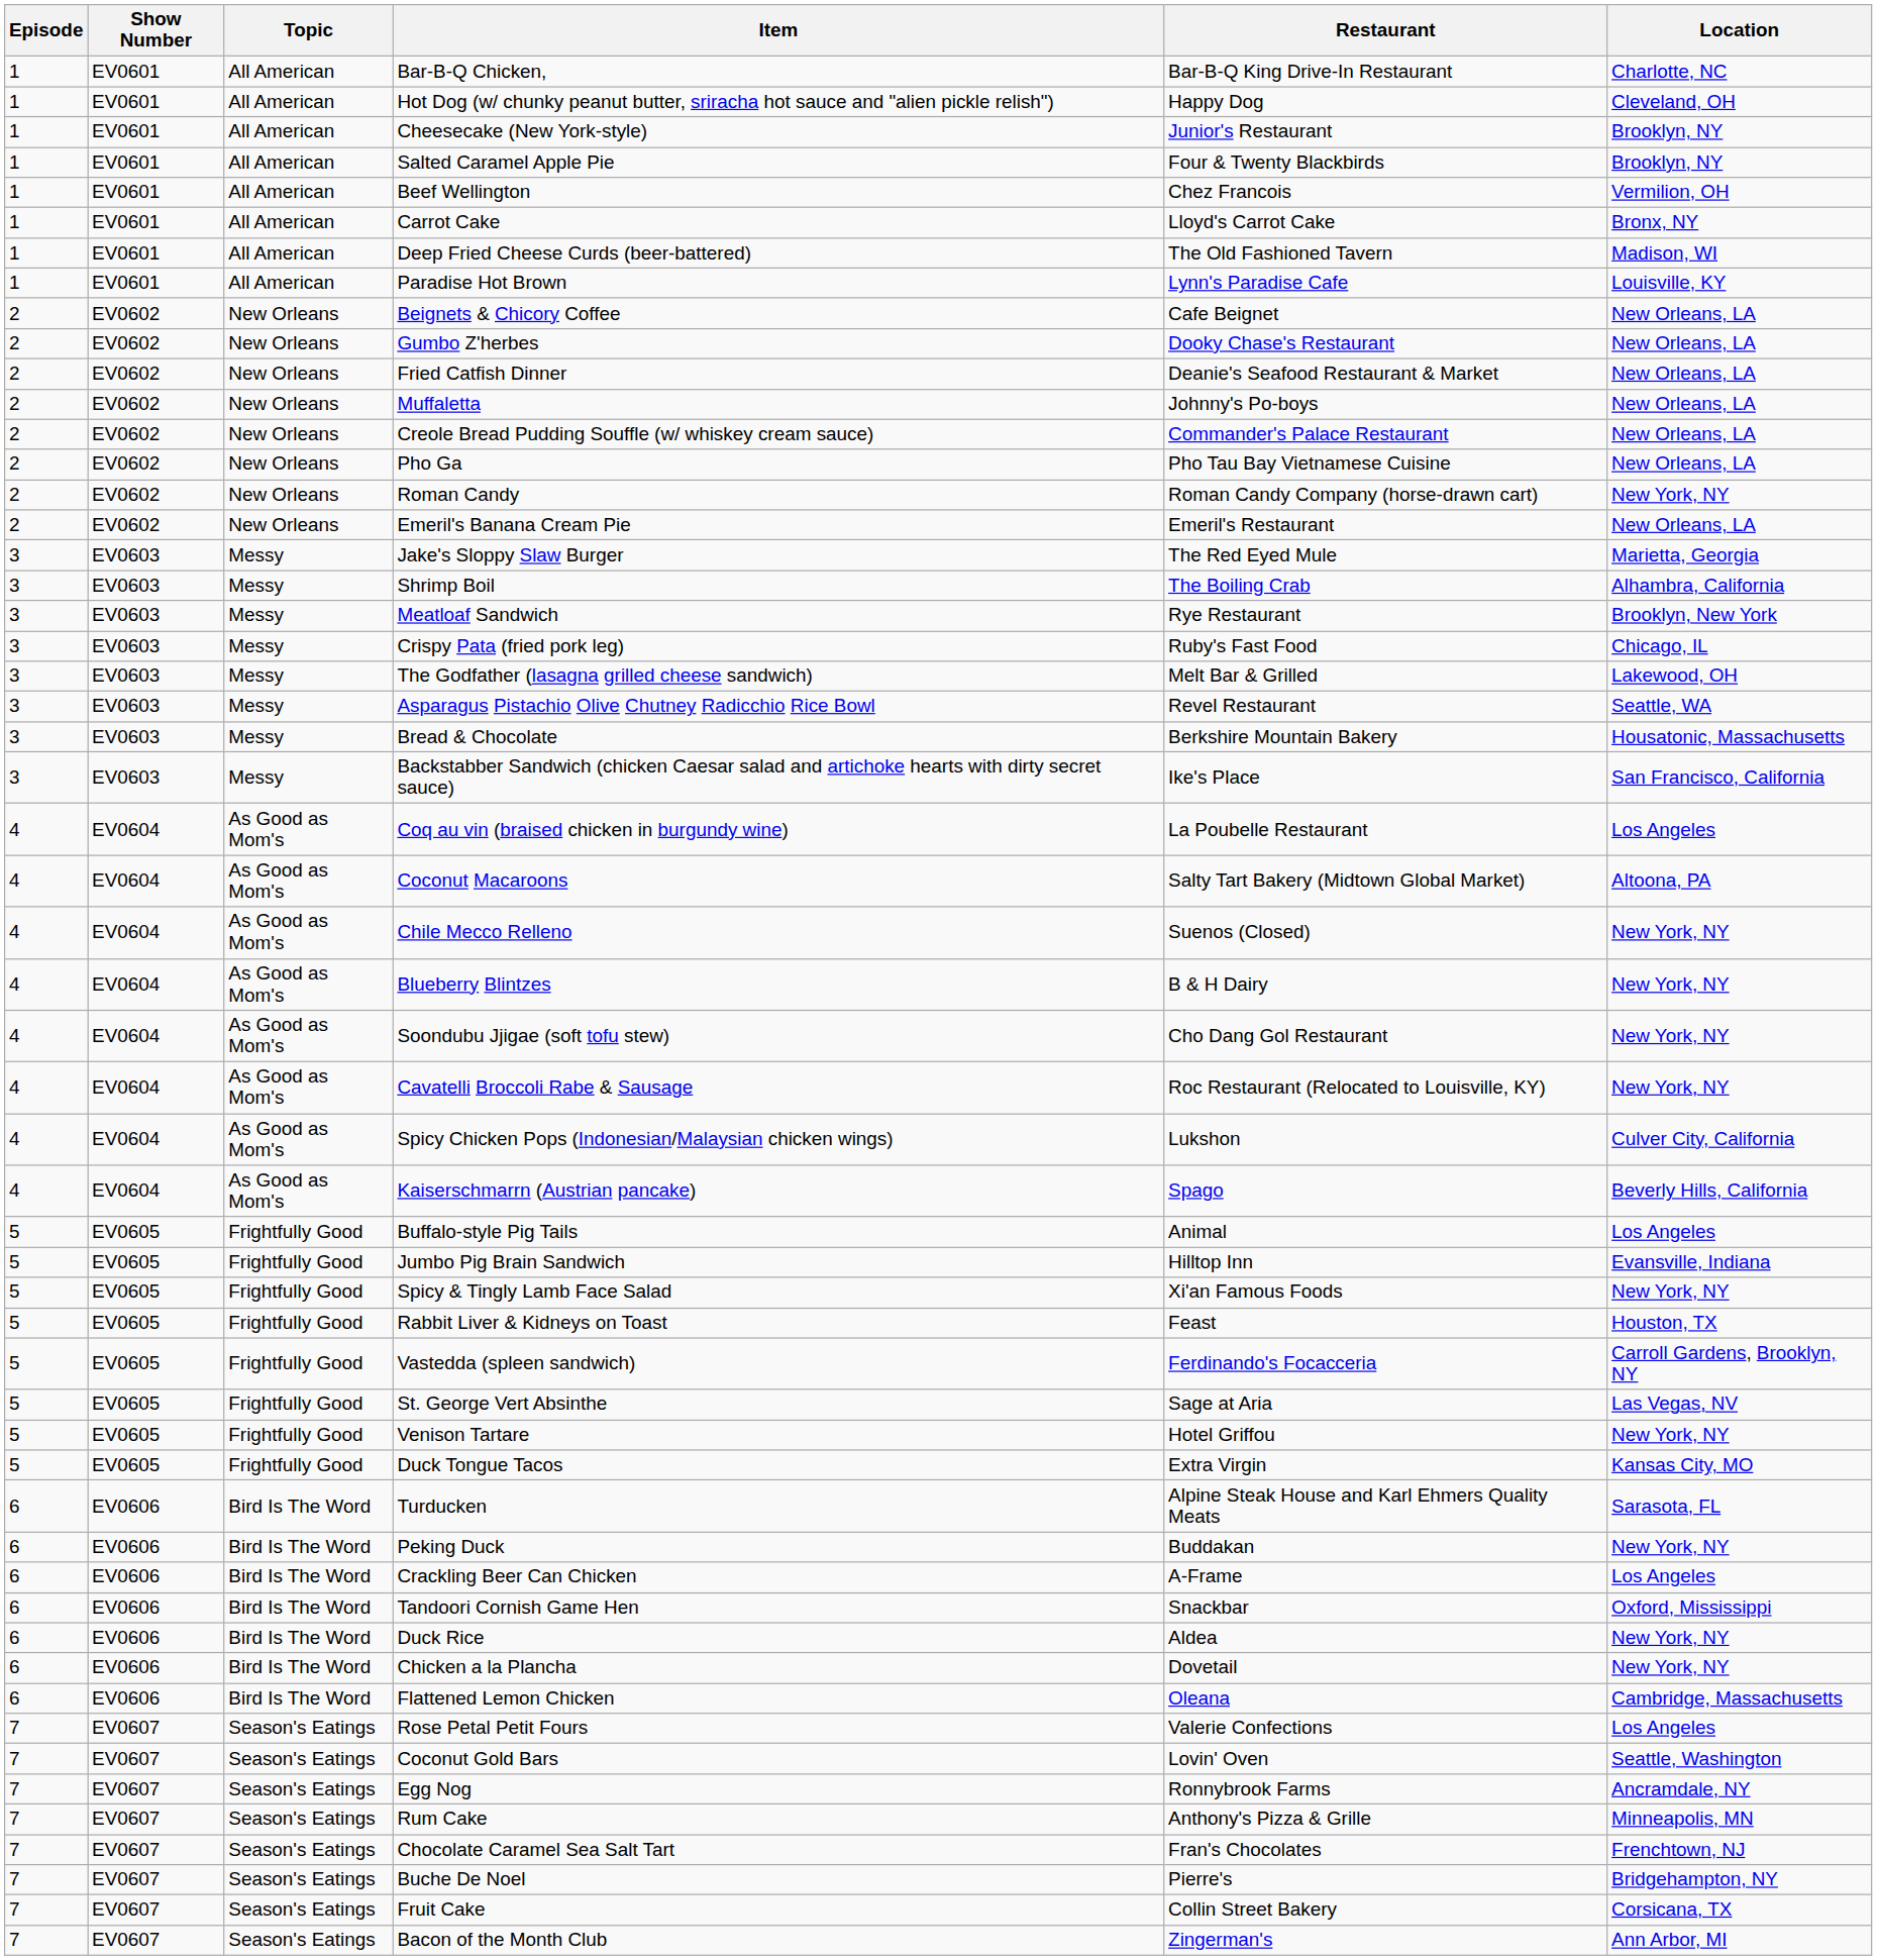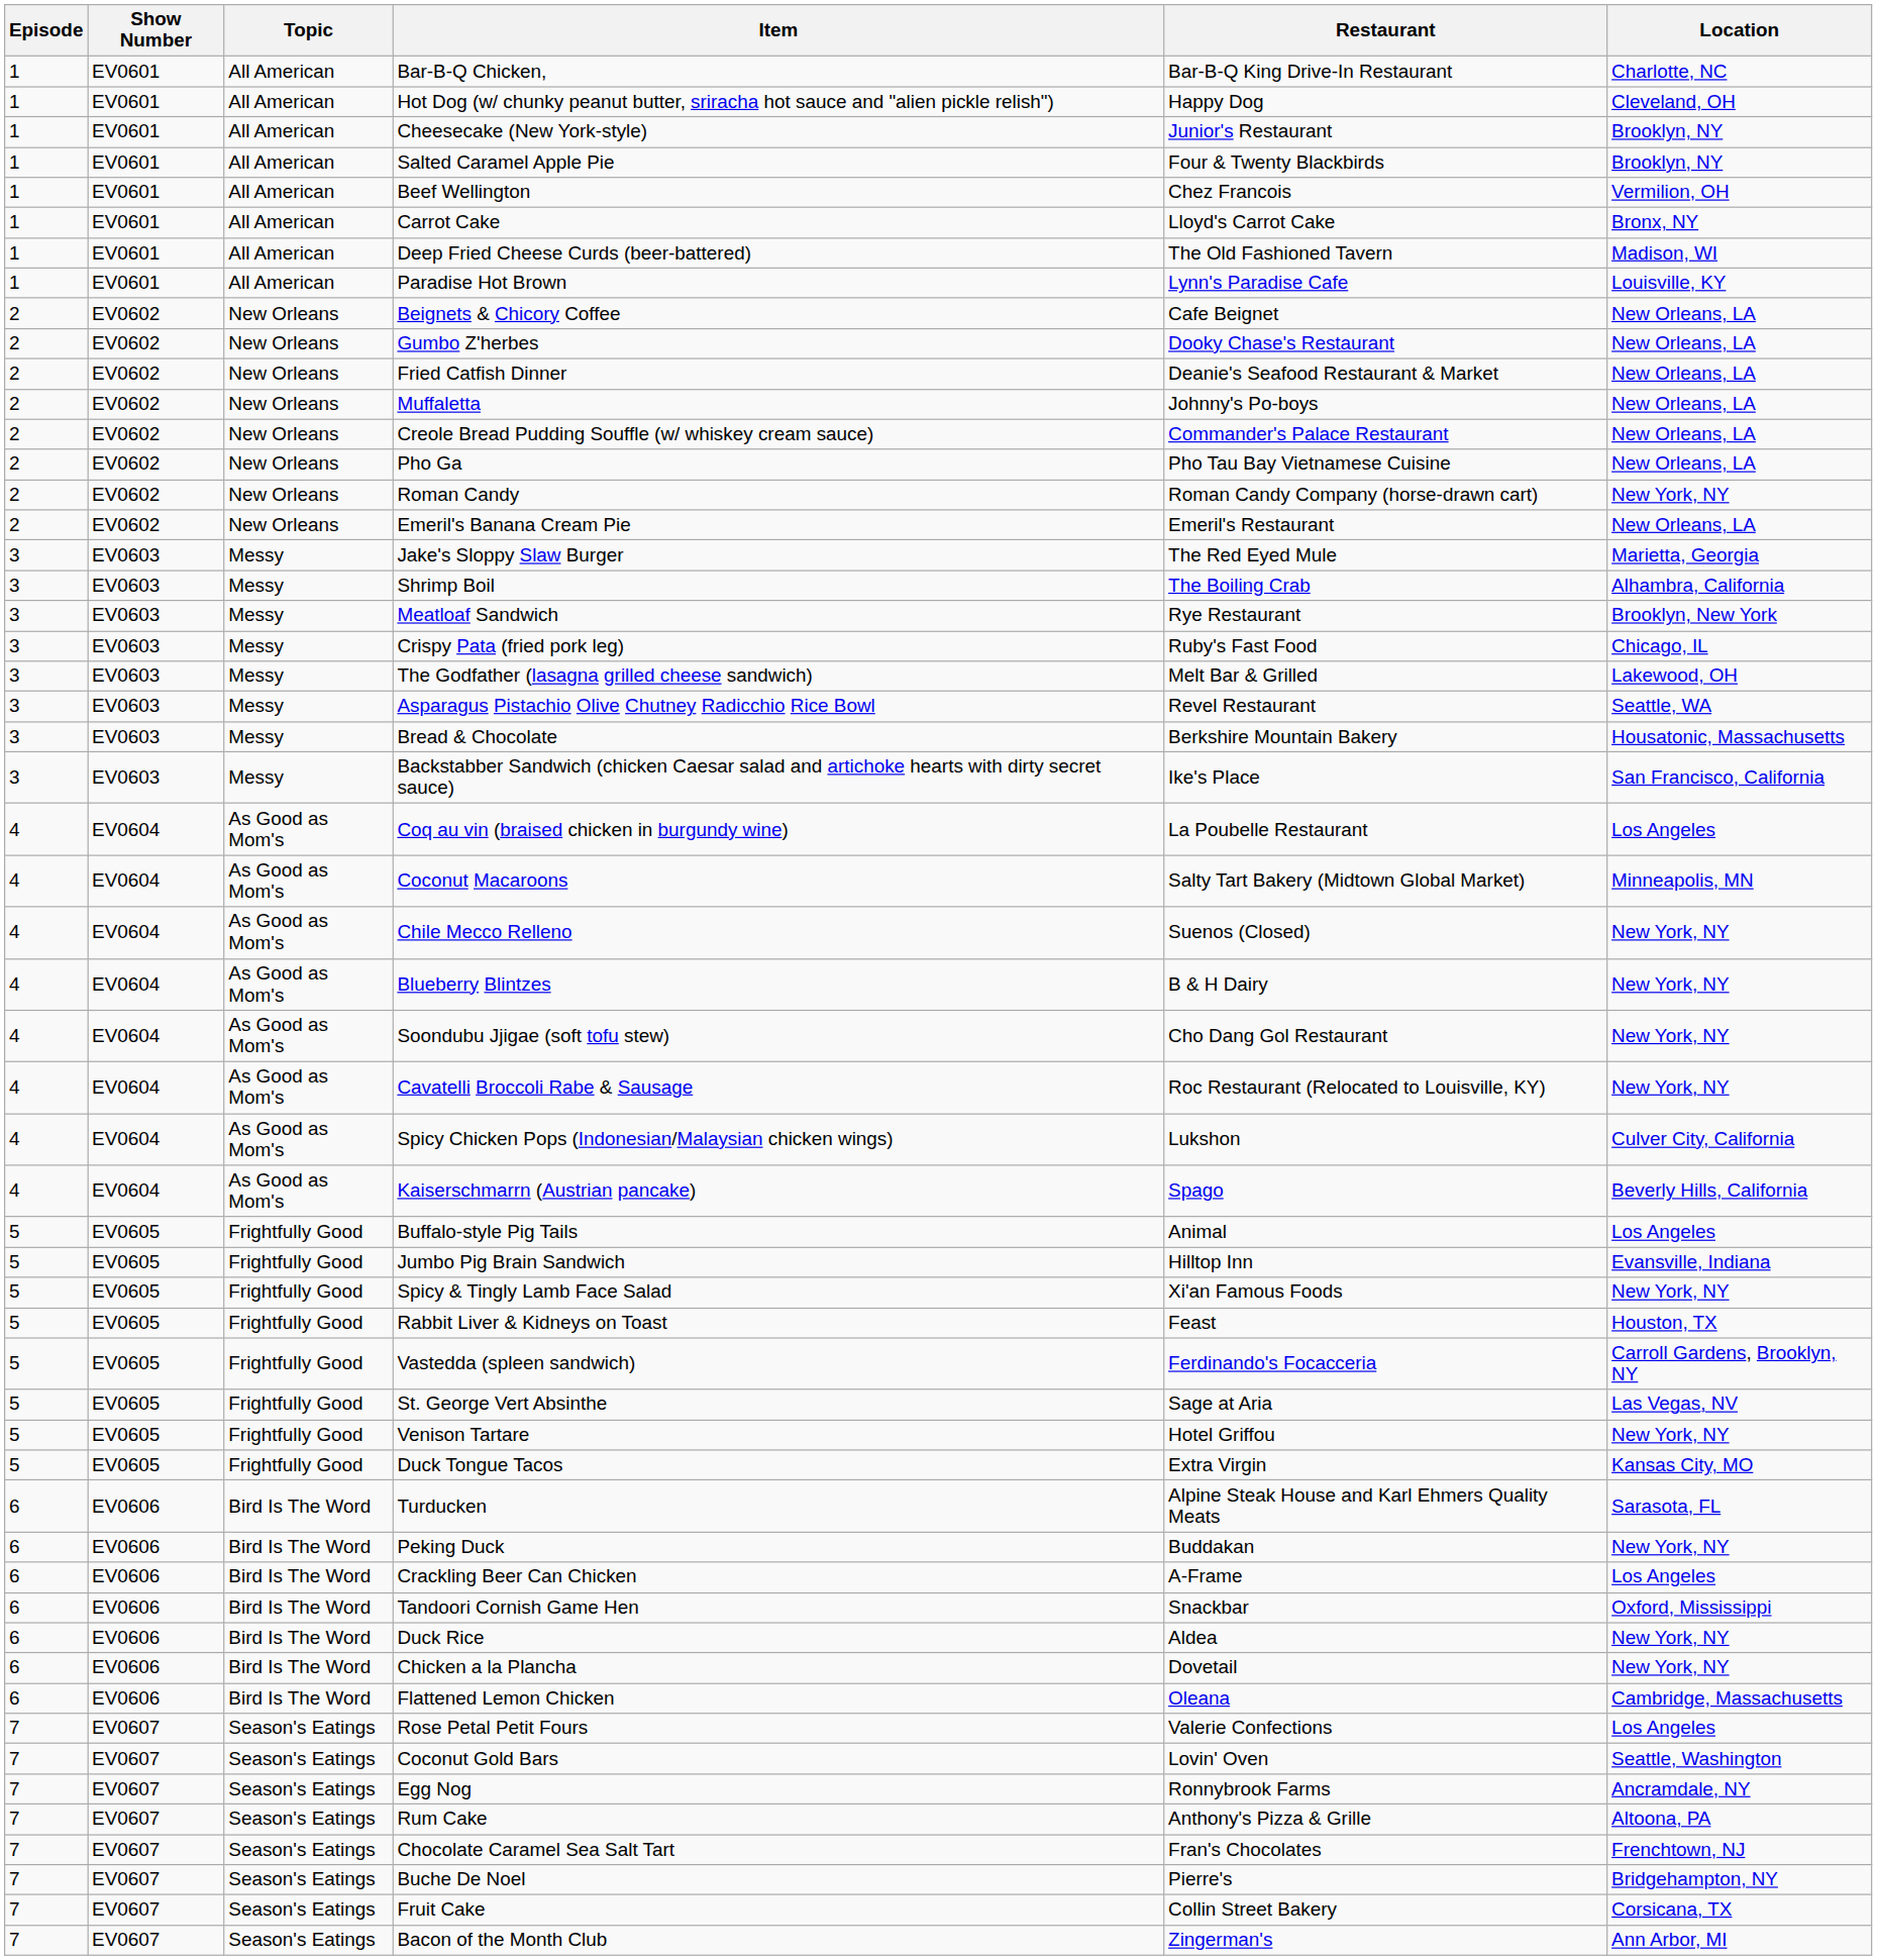Coconut Macaroons | Location: Altoona, PA -> Minneapolis, MN
Rum Cake | Location: Minneapolis, MN -> Altoona, PA
